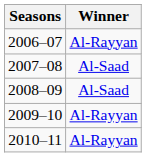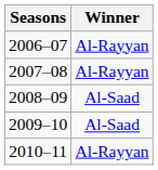2007–08 | Winner: Al-Saad -> Al-Rayyan
2009–10 | Winner: Al-Rayyan -> Al-Saad
